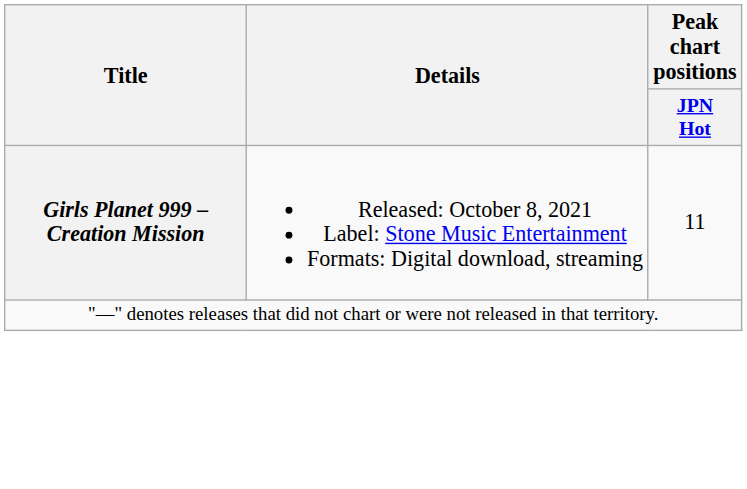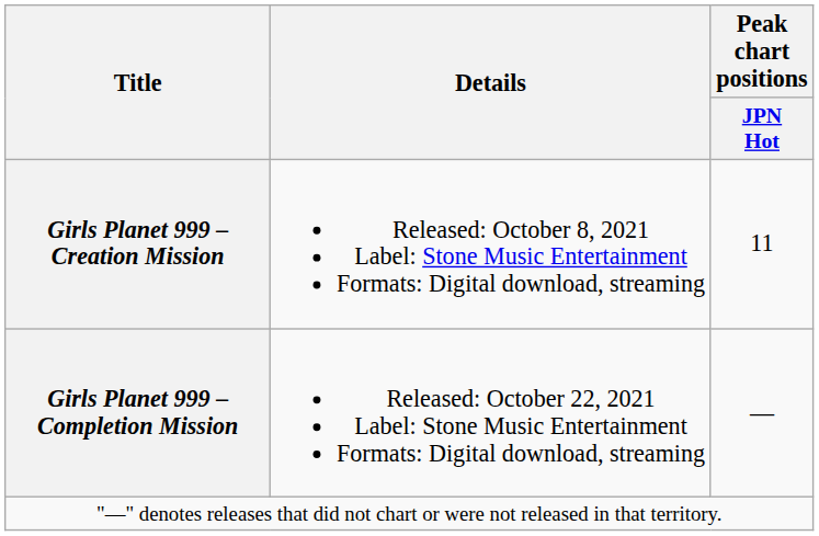+ row: Girls Planet 999 – Completion Mission | Released: October 22, 2021 Label: Stone Music Entertainment Formats: Digital download, streaming | —
